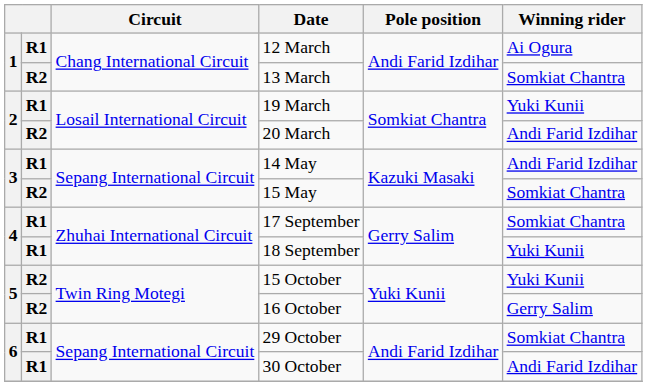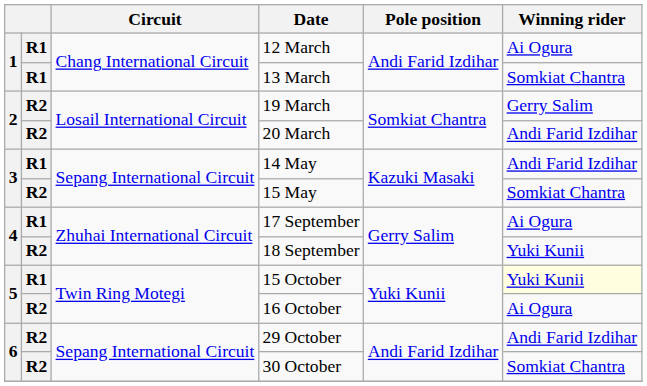13 March | column 2: R2 -> R1
19 March | column 2: R1 -> R2
19 March | Winning rider: Yuki Kunii -> Gerry Salim
17 September | Winning rider: Somkiat Chantra -> Ai Ogura
18 September | column 2: R1 -> R2
15 October | column 2: R2 -> R1
15 October | Winning rider: no background -> lightyellow background
16 October | Winning rider: Gerry Salim -> Ai Ogura
29 October | column 2: R1 -> R2
29 October | Winning rider: Somkiat Chantra -> Andi Farid Izdihar
30 October | column 2: R1 -> R2
30 October | Winning rider: Andi Farid Izdihar -> Somkiat Chantra
